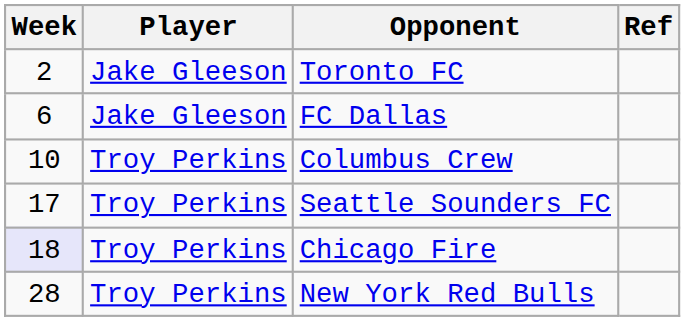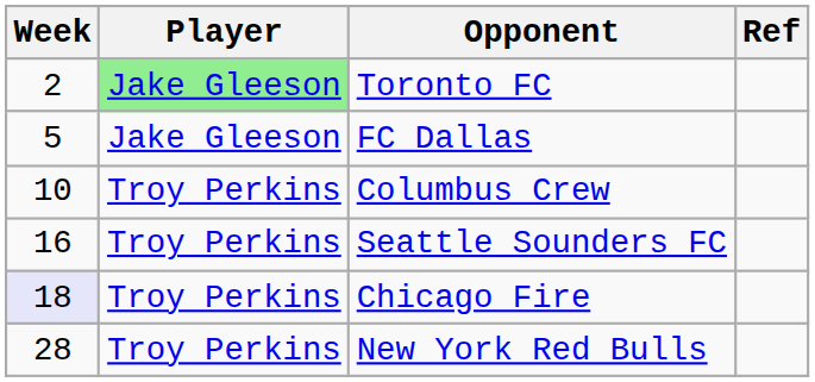Toronto FC | Player: no background -> lightgreen background
FC Dallas | Week: 6 -> 5
Seattle Sounders FC | Week: 17 -> 16
